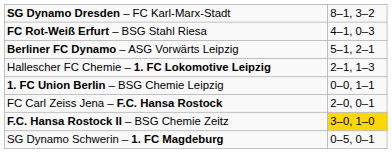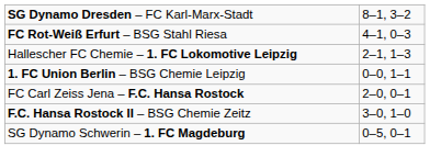- row: Berliner FC Dynamo – ASG Vorwärts Leipzig | 5–1, 2–1
F.C. Hansa Rostock II – BSG Chemie Zeitz | column 2: gold background -> no background
